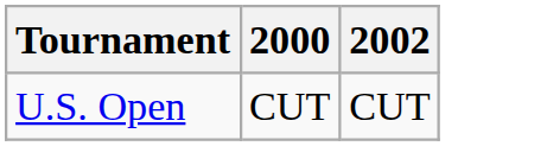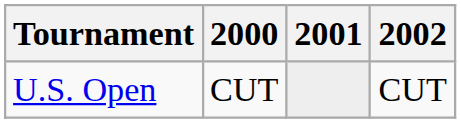+ column: 2001
